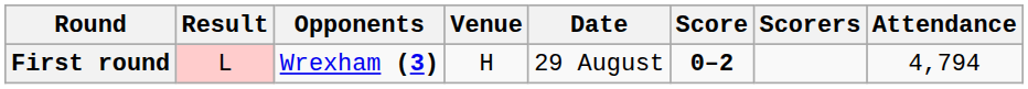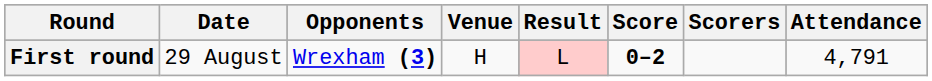columns swapped: Date <-> Result
First round | Attendance: 4,794 -> 4,791
